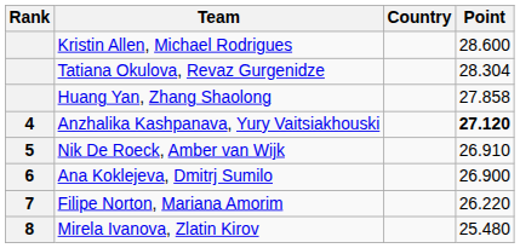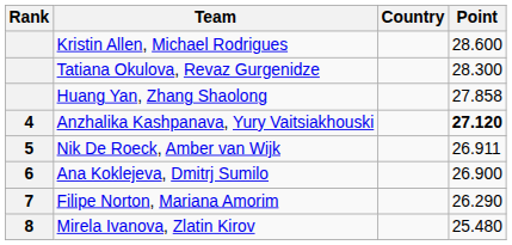Tatiana Okulova, Revaz Gurgenidze | Point: 28.304 -> 28.300
Nik De Roeck, Amber van Wijk | Point: 26.910 -> 26.911
Filipe Norton, Mariana Amorim | Point: 26.220 -> 26.290
